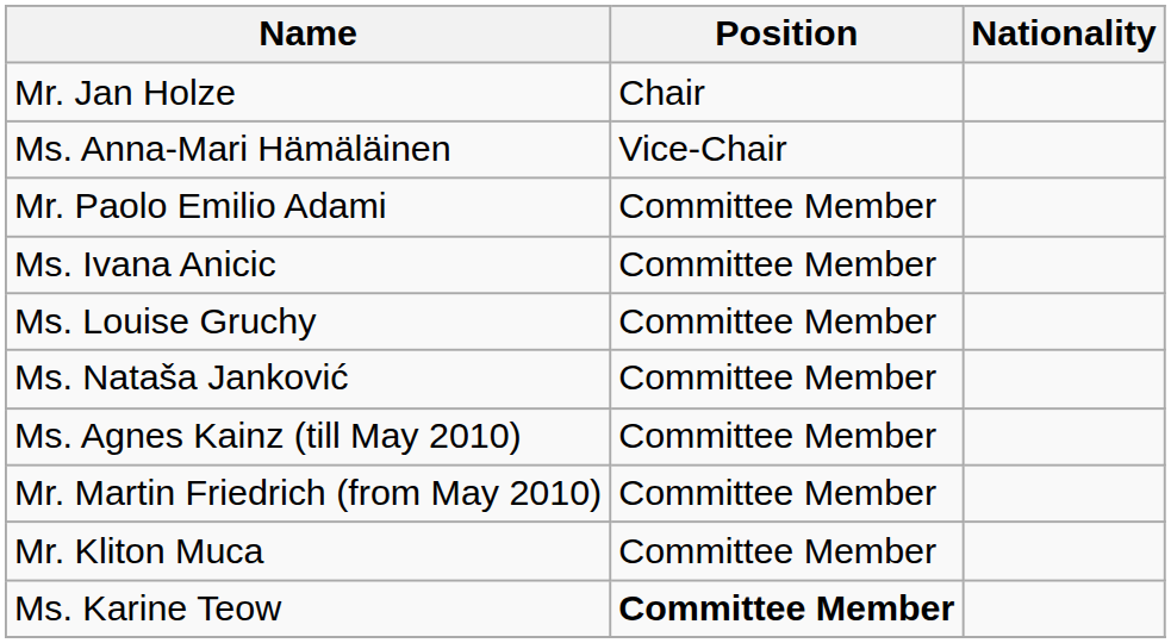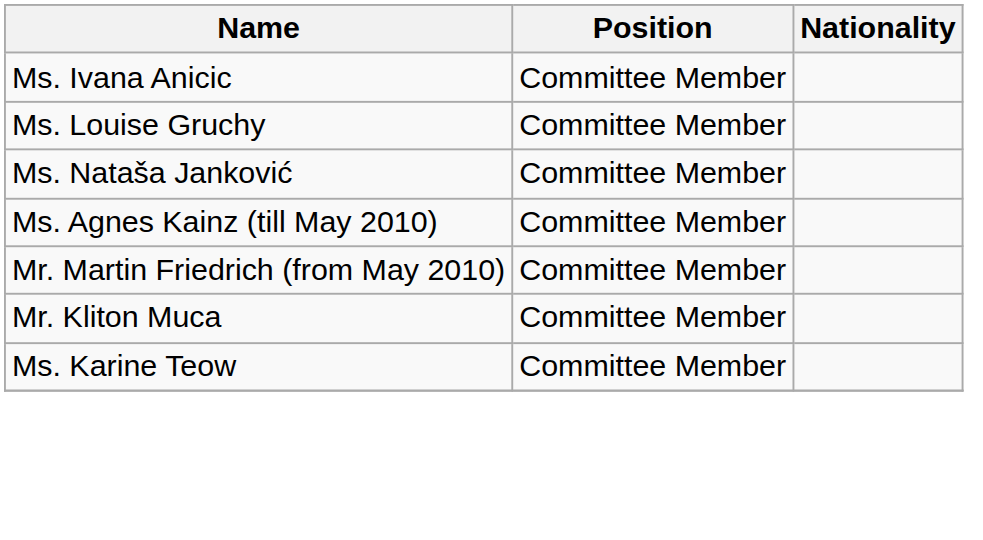- row: Mr. Jan Holze | Chair
- row: Ms. Anna-Mari Hämäläinen | Vice-Chair
- row: Mr. Paolo Emilio Adami | Committee Member
Ms. Karine Teow | Position: bold -> normal
